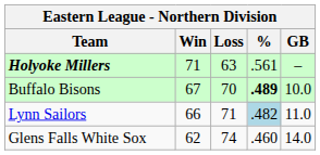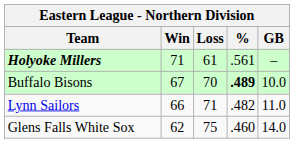Holyoke Millers | Loss: 63 -> 61
Lynn Sailors | %: lightblue background -> no background
Glens Falls White Sox | Loss: 74 -> 75
